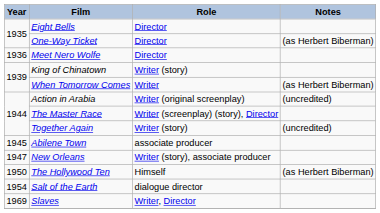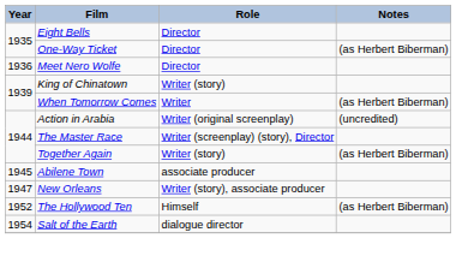Together Again | Notes: (uncredited) -> (as Herbert Biberman)
The Hollywood Ten | Year: 1950 -> 1952
- row: 1969 | Slaves | Writer, Director
